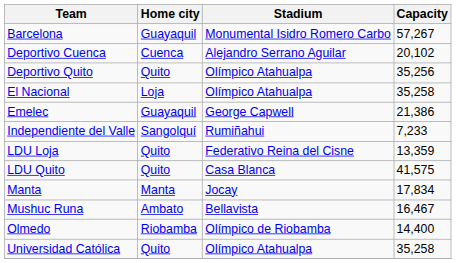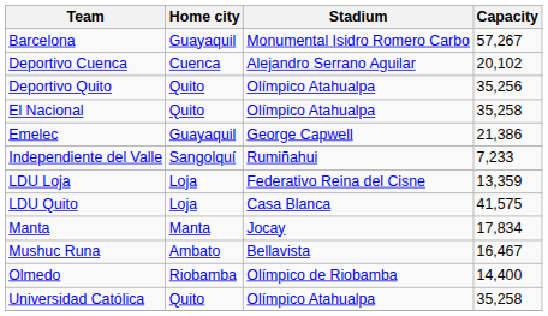El Nacional | Home city: Loja -> Quito
LDU Loja | Home city: Quito -> Loja
LDU Quito | Home city: Quito -> Loja
